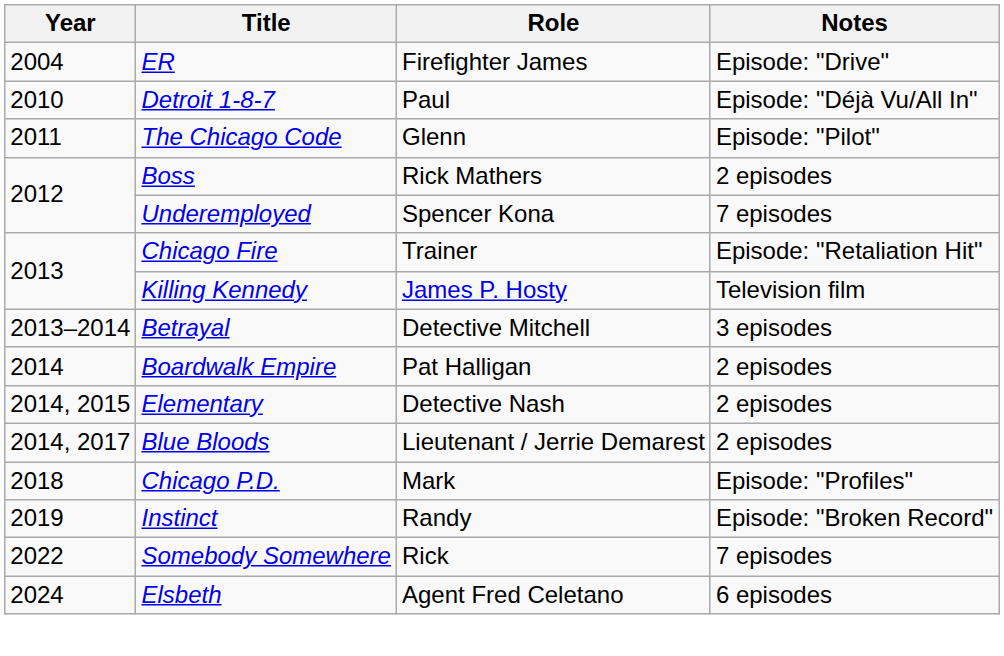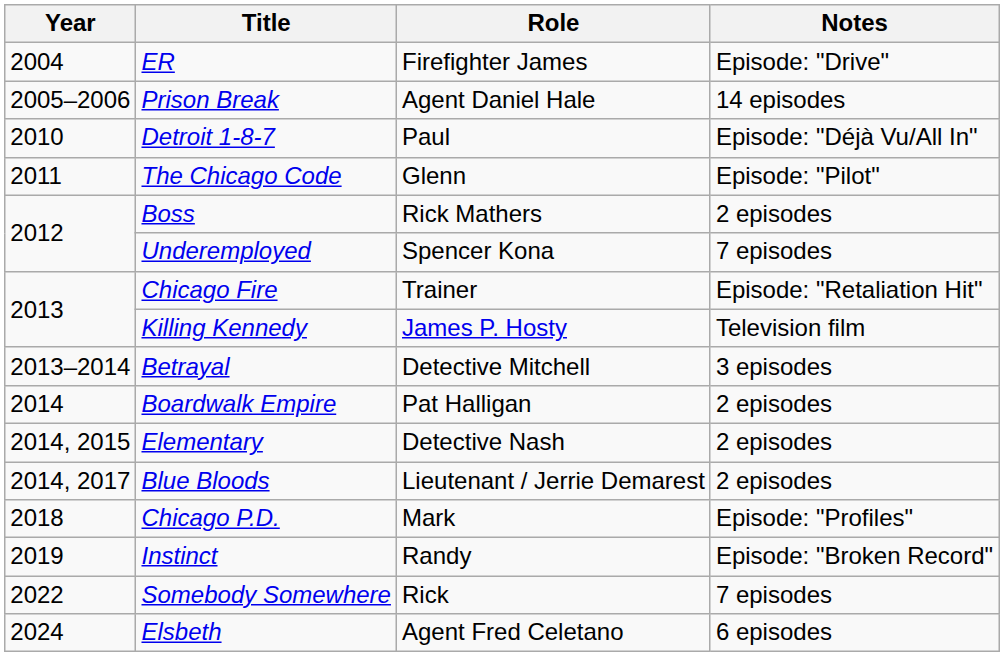+ row: 2005–2006 | Prison Break | Agent Daniel Hale | 14 episodes
